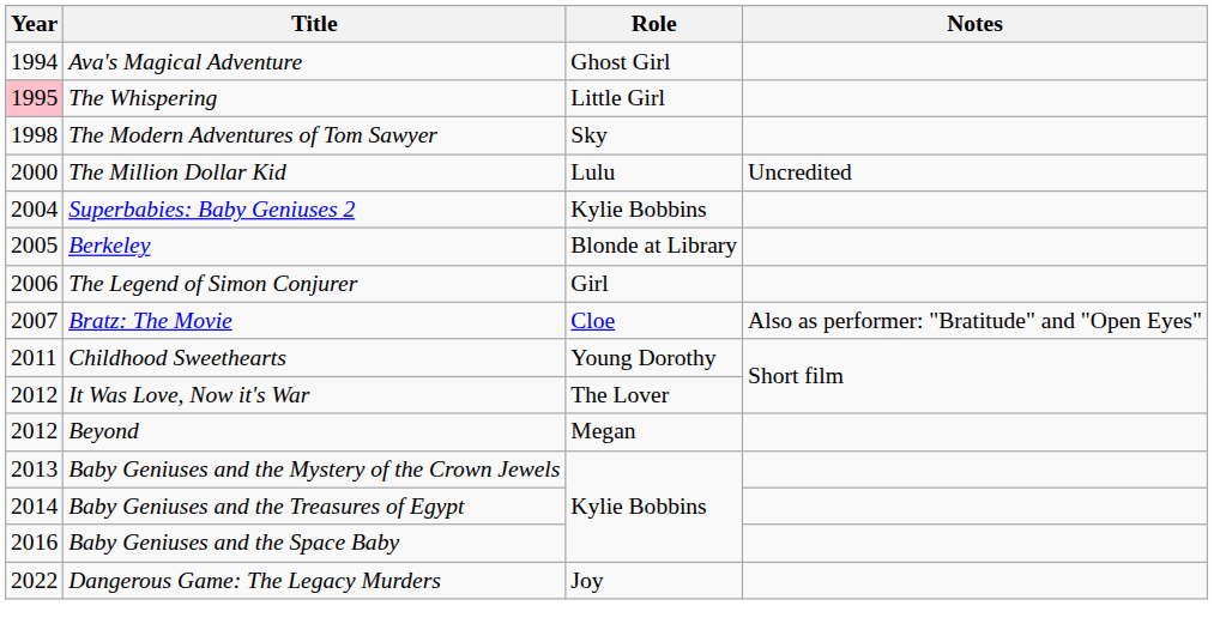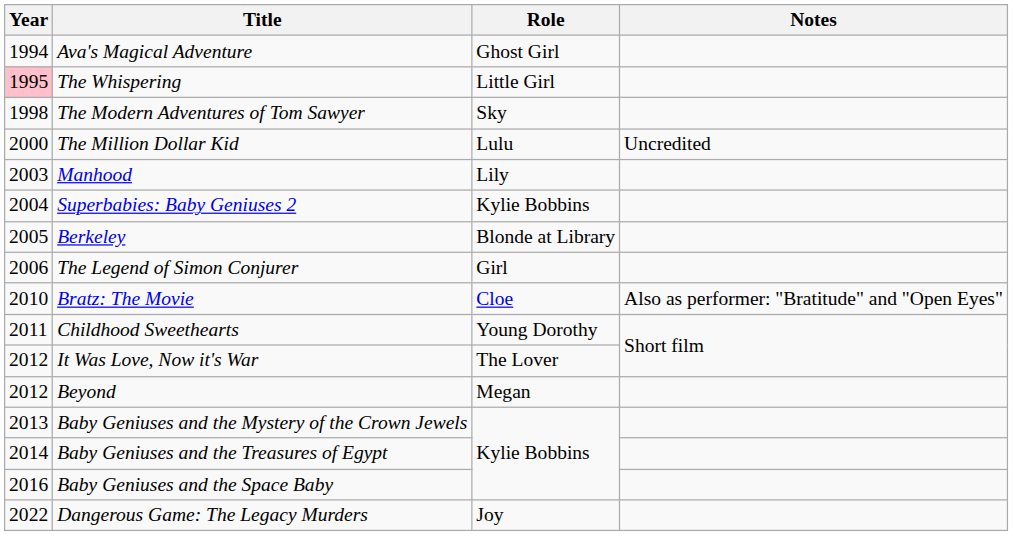+ row: 2003 | Manhood | Lily
Bratz: The Movie | Year: 2007 -> 2010
